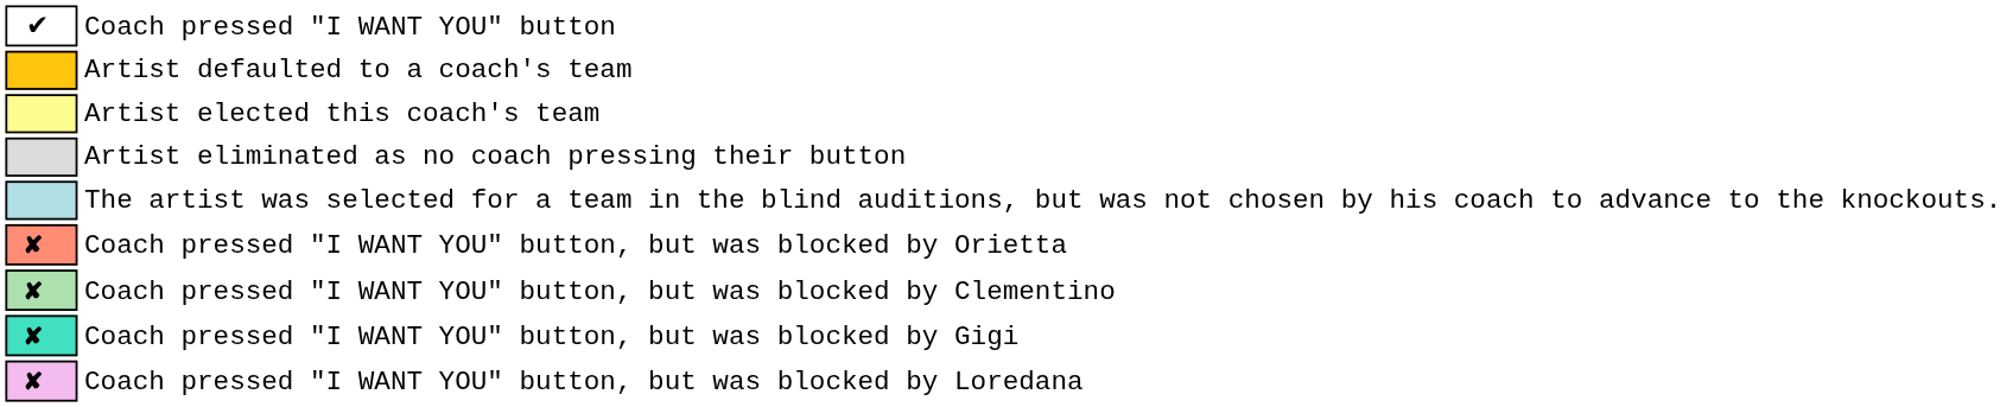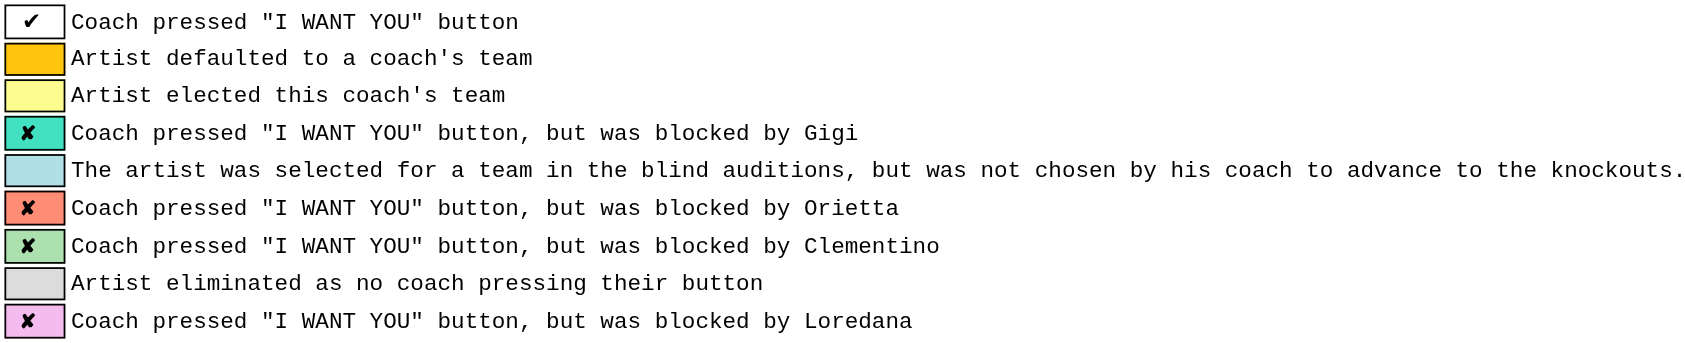rows swapped: Artist eliminated as no coach pressing their button <-> Coach pressed "I WANT YOU" button, but was blocked by Gigi
